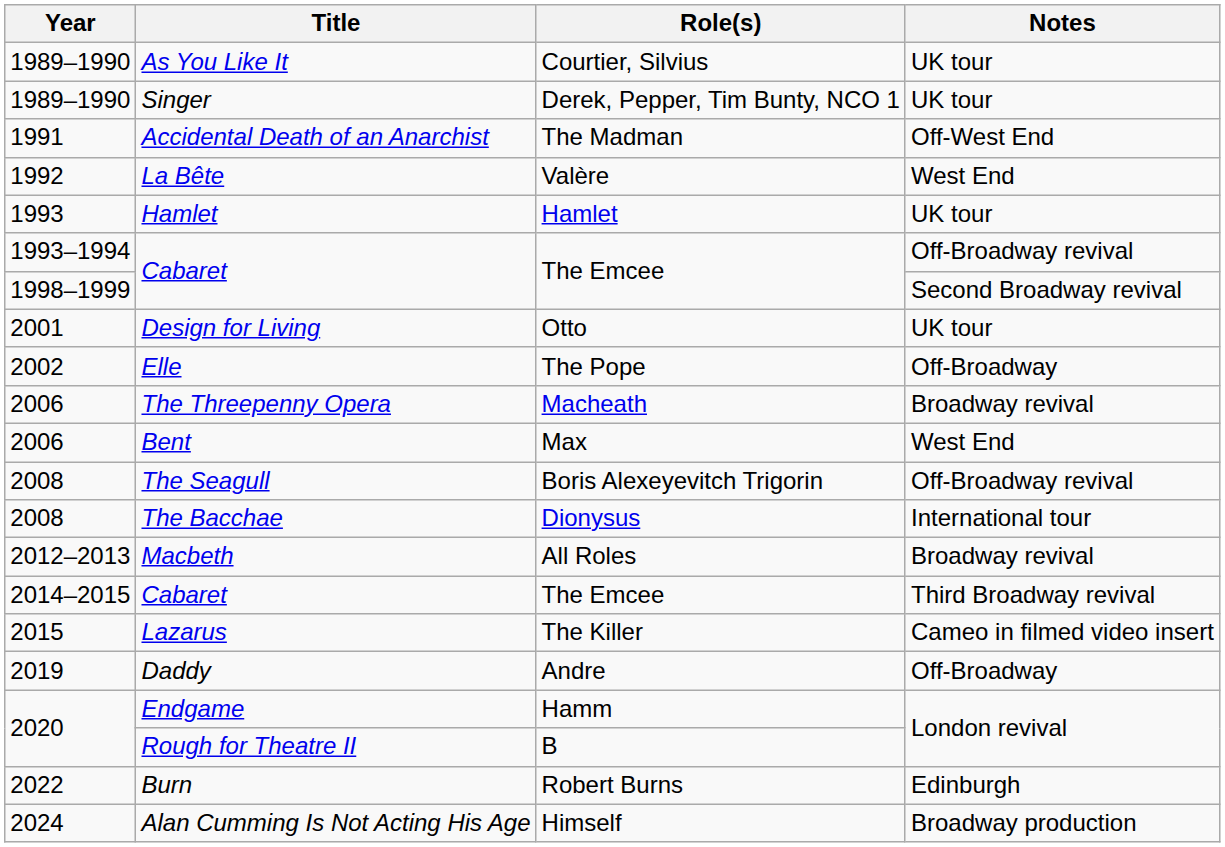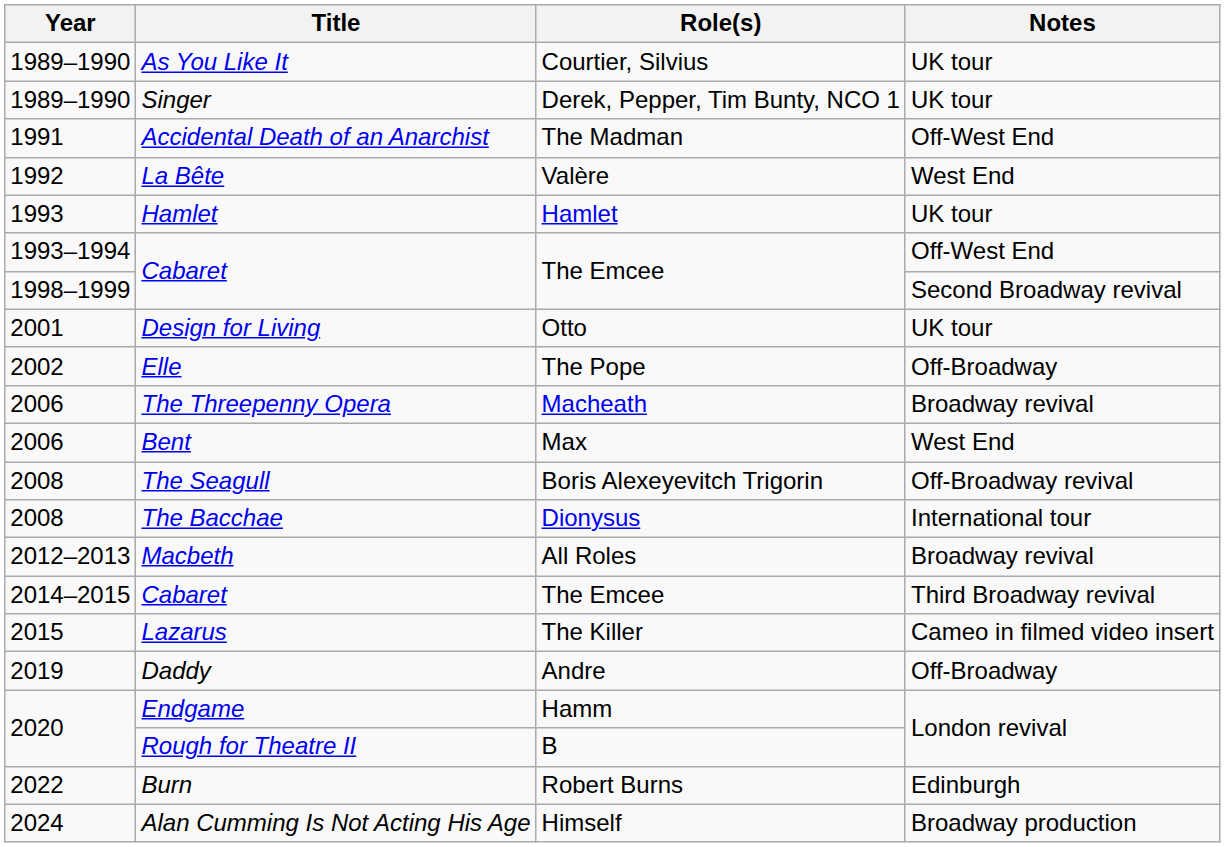1993–1994 / Cabaret | Notes: Off-Broadway revival -> Off-West End
